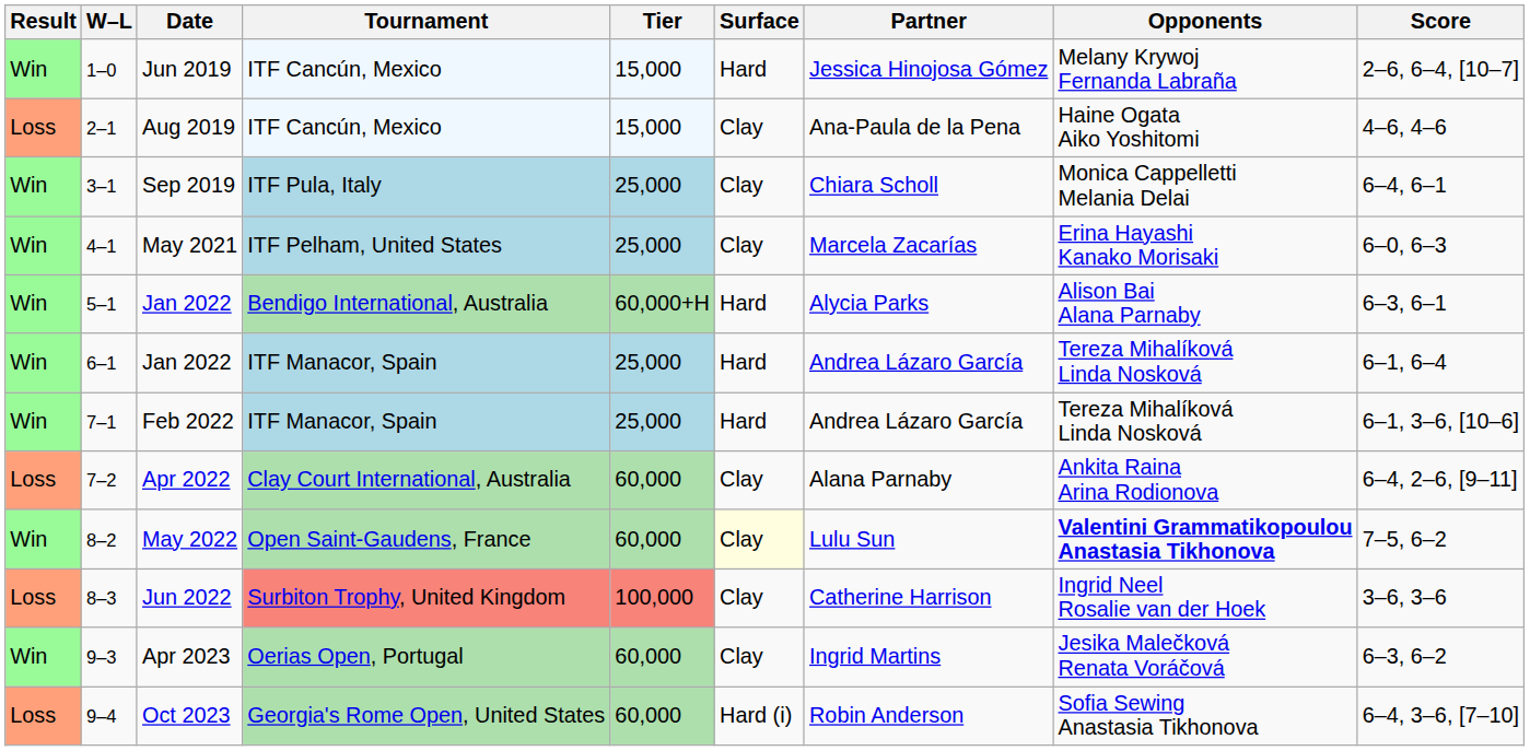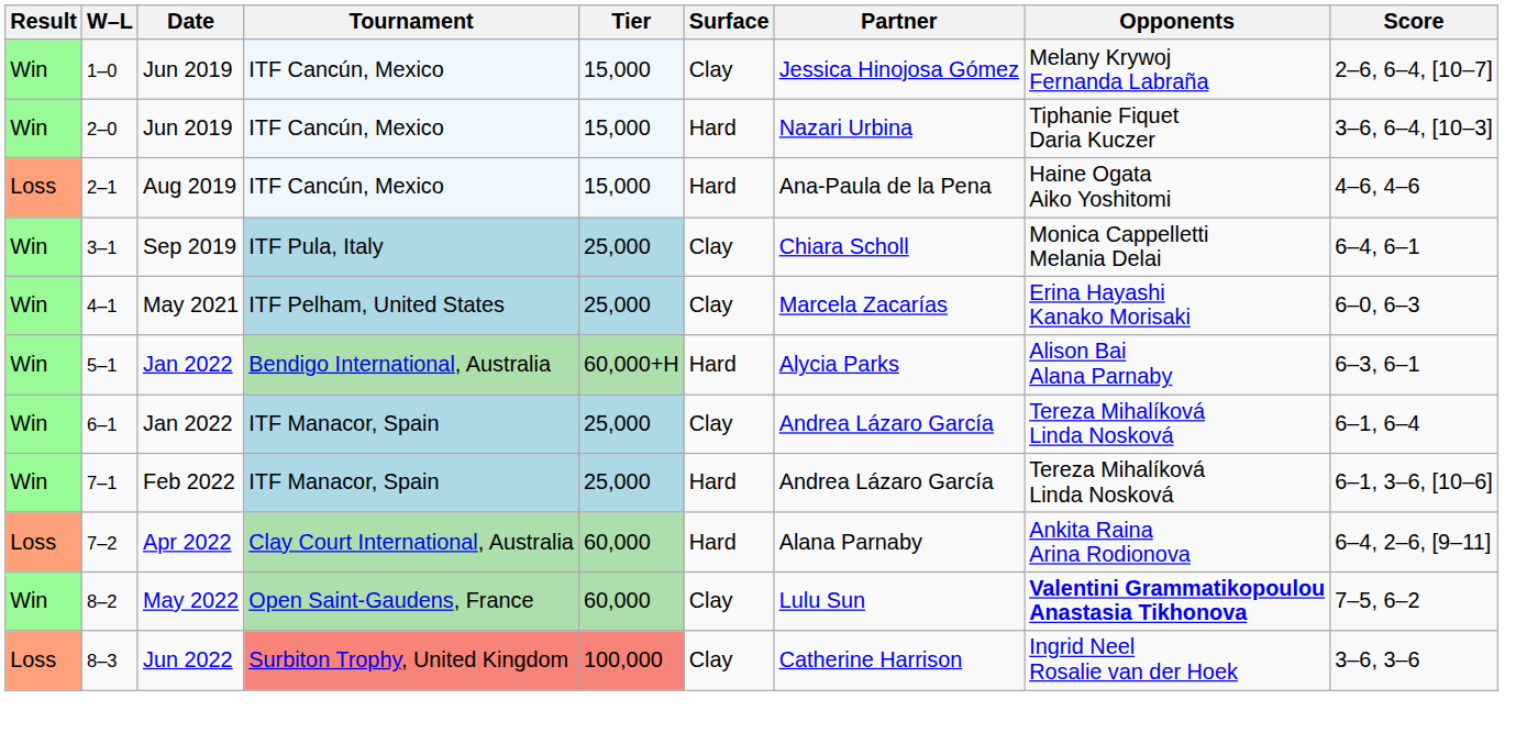1–0 | Surface: Hard -> Clay
+ row: Win | 2–0 | Jun 2019 | ITF Cancún, Mexico | 15,000 | Hard | Nazari Urbina | Tiphanie Fiquet Daria Kuczer | 3–6, 6–4, [10–3]
2–1 | Surface: Clay -> Hard
6–1 | Surface: Hard -> Clay
7–2 | Surface: Clay -> Hard
8–2 | Surface: lightyellow background -> no background
- row: Win | 9–3 | Apr 2023 | Oerias Open, Portugal | 60,000 | Clay | Ingrid Martins | Jesika Malečková Renata Voráčová | 6–3, 6–2
- row: Loss | 9–4 | Oct 2023 | Georgia's Rome Open, United States | 60,000 | Hard (i) | Robin Anderson | Sofia Sewing Anastasia Tikhonova | 6–4, 3–6, [7–10]
